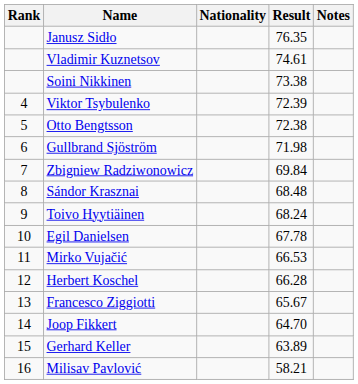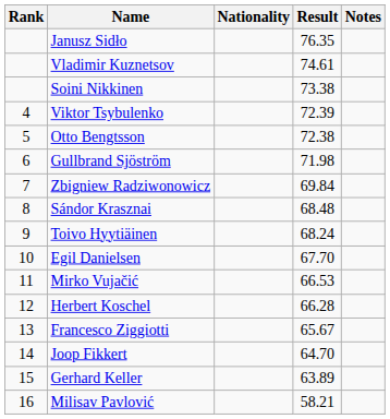Egil Danielsen | Result: 67.78 -> 67.70
